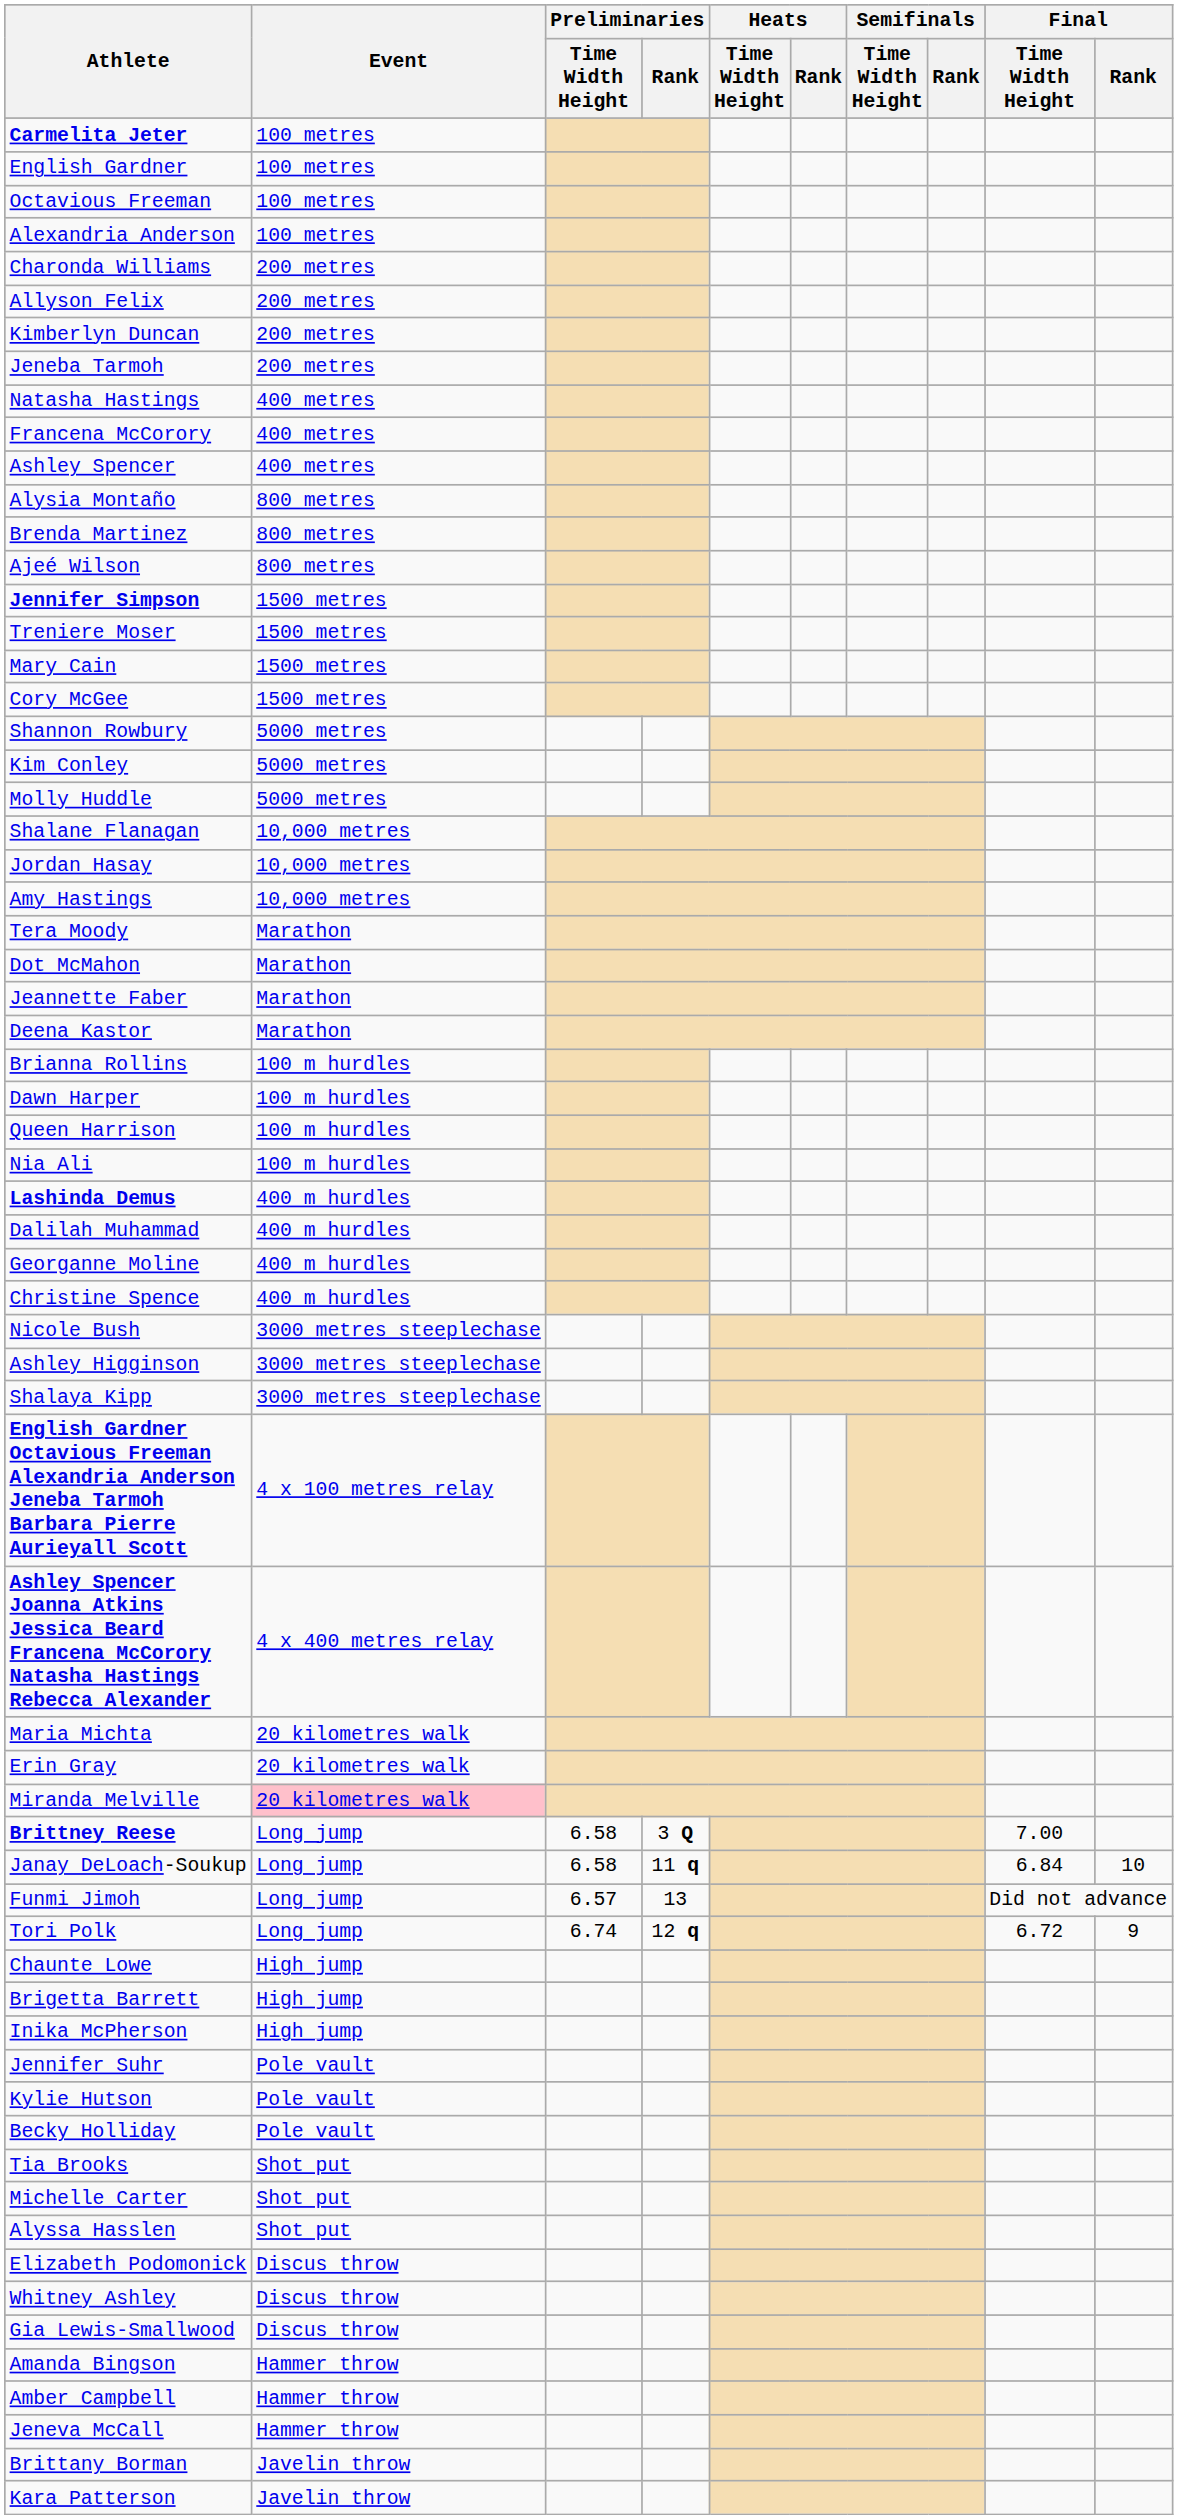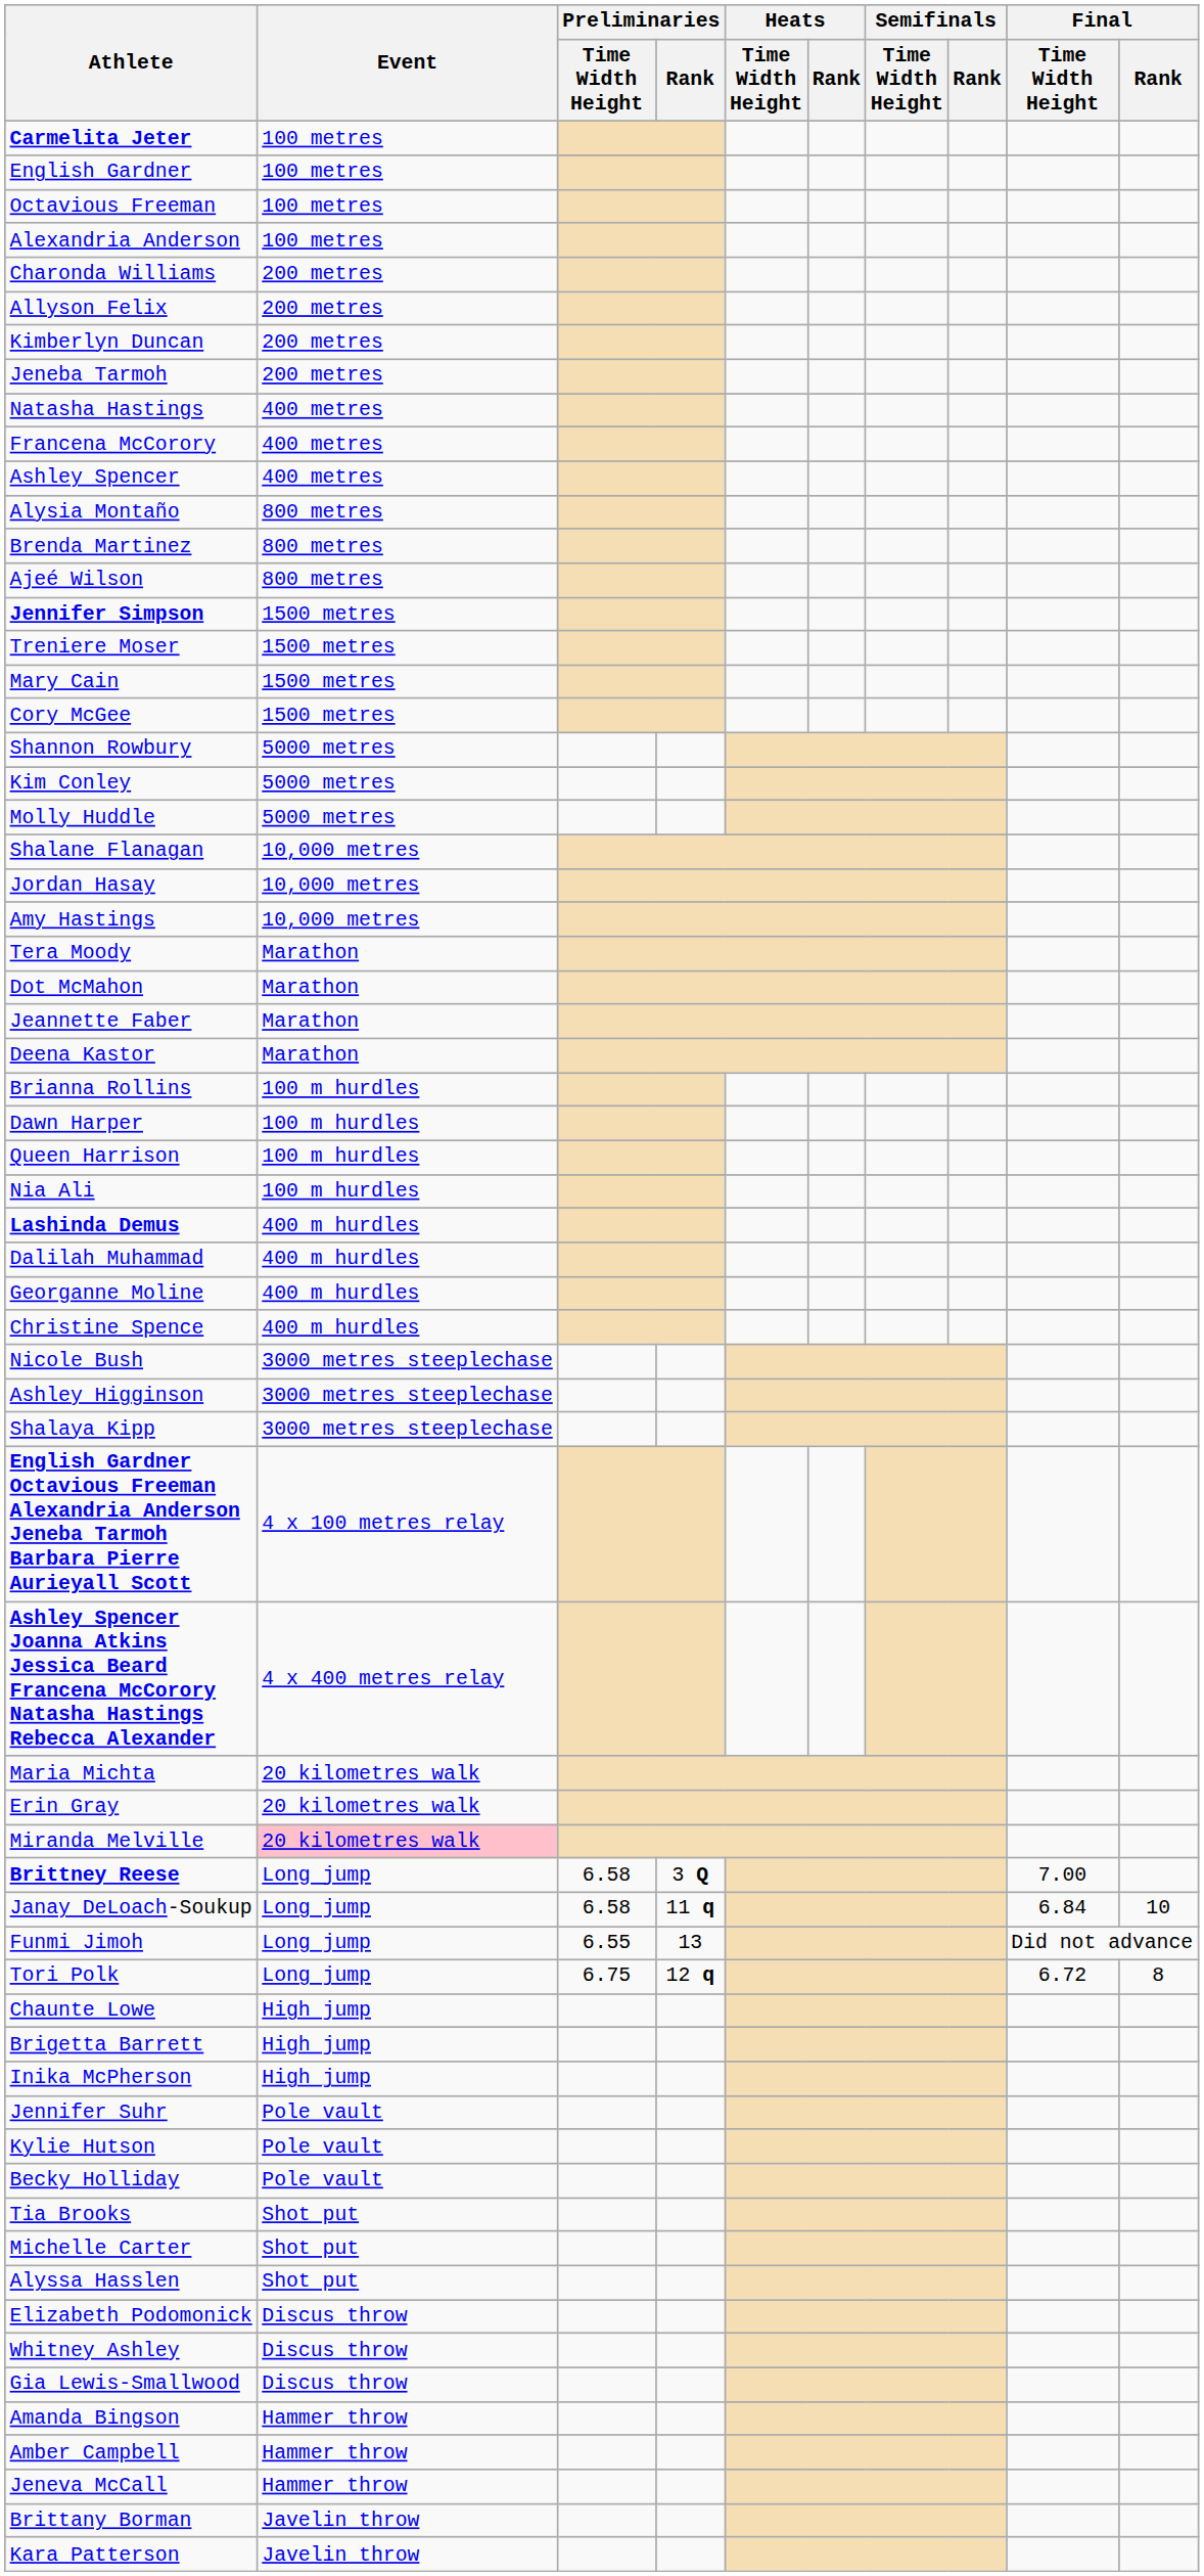Funmi Jimoh | Preliminaries / Time Width Height: 6.57 -> 6.55
Tori Polk | Preliminaries / Time Width Height: 6.74 -> 6.75
Tori Polk | Final / Rank: 9 -> 8
